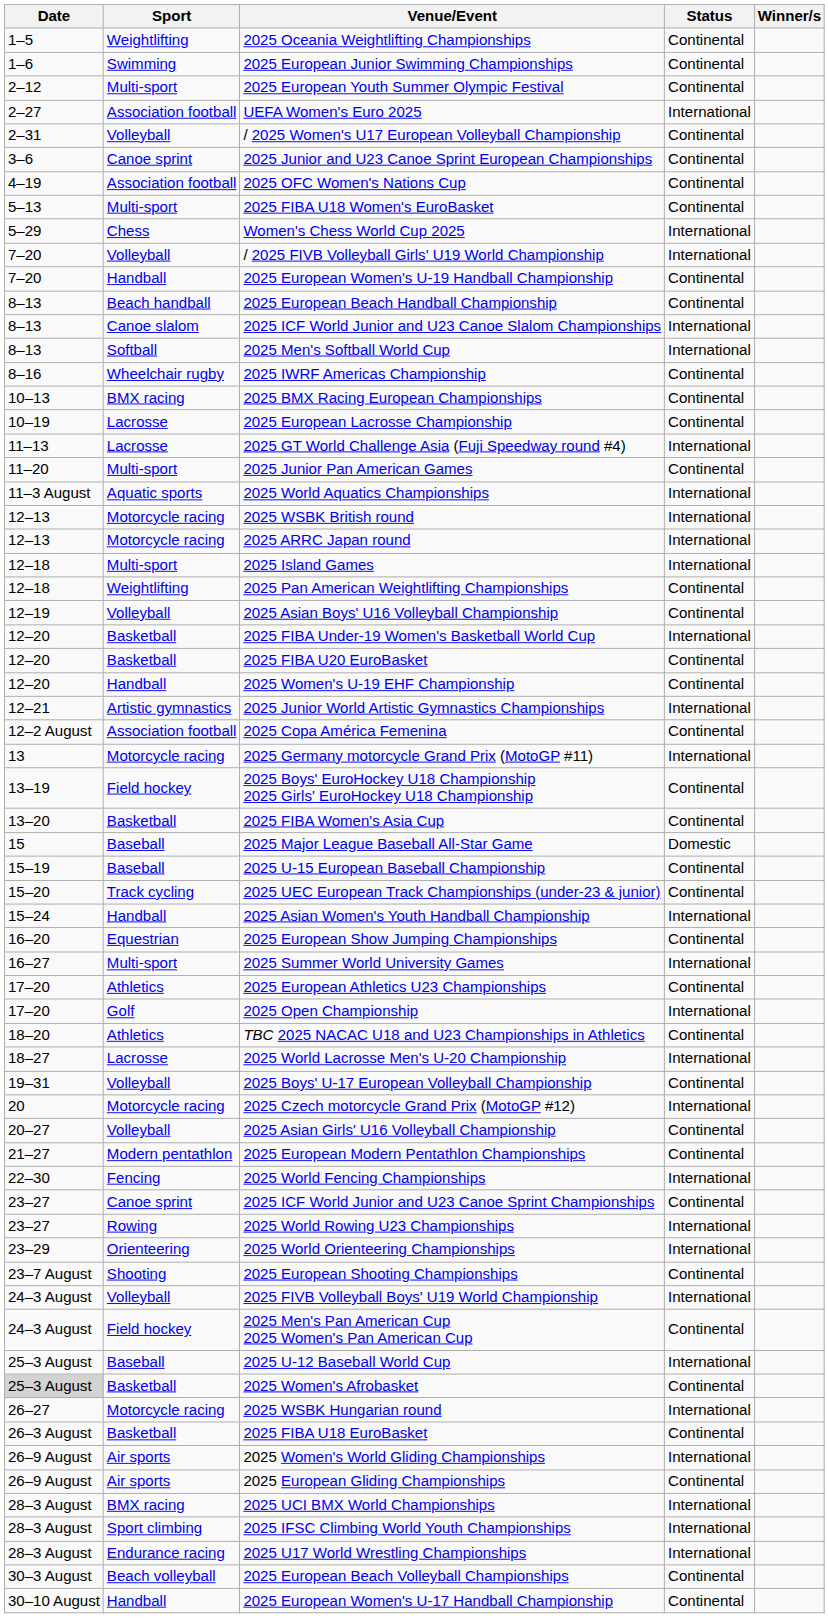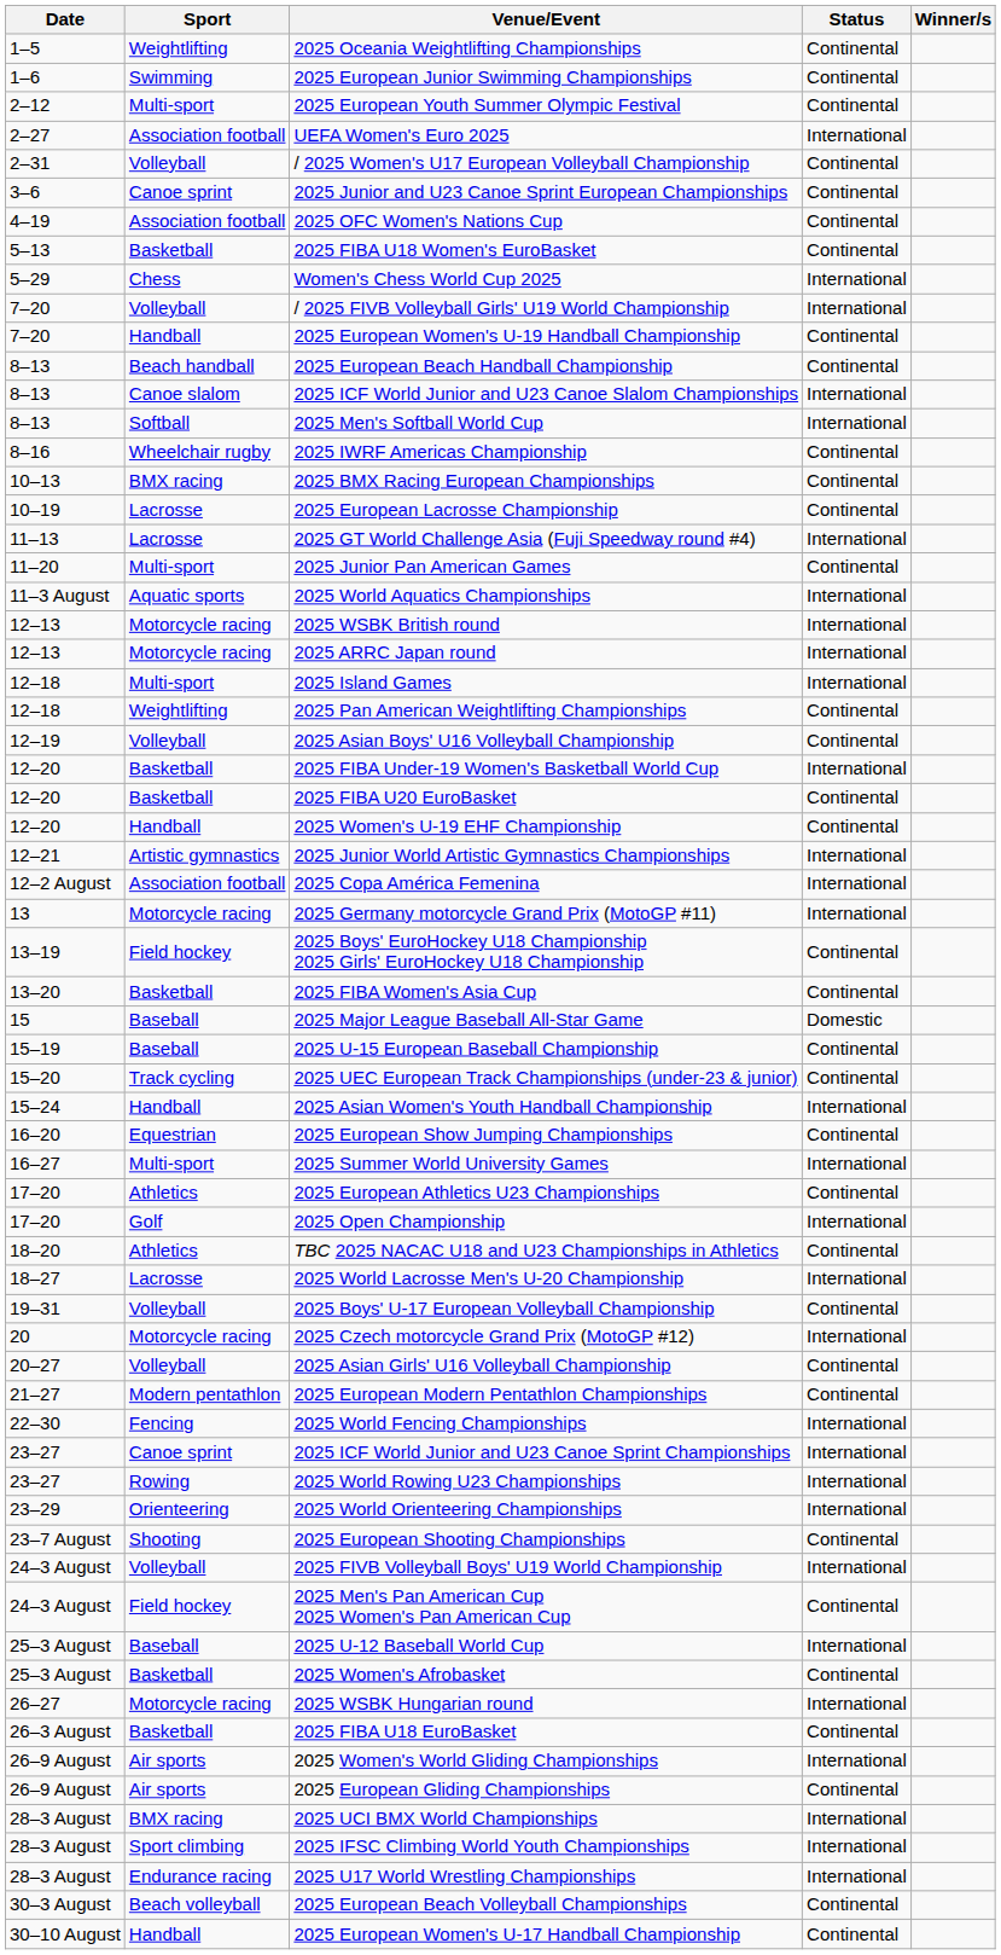2025 FIBA U18 Women's EuroBasket | Sport: Multi-sport -> Basketball
2025 Copa América Femenina | Status: Continental -> International
2025 ICF World Junior and U23 Canoe Sprint Championships | Status: Continental -> International
2025 Women's Afrobasket | Date: lightgrey background -> no background
